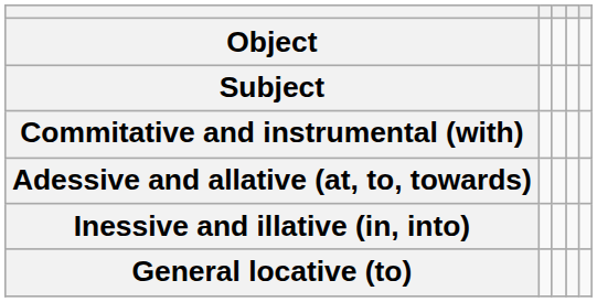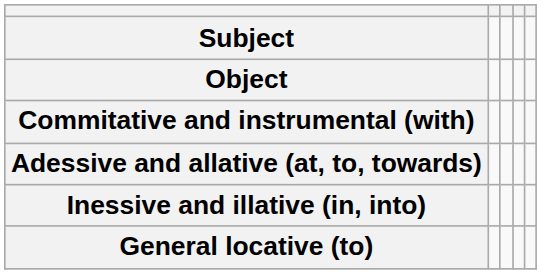rows swapped: Subject <-> Object
